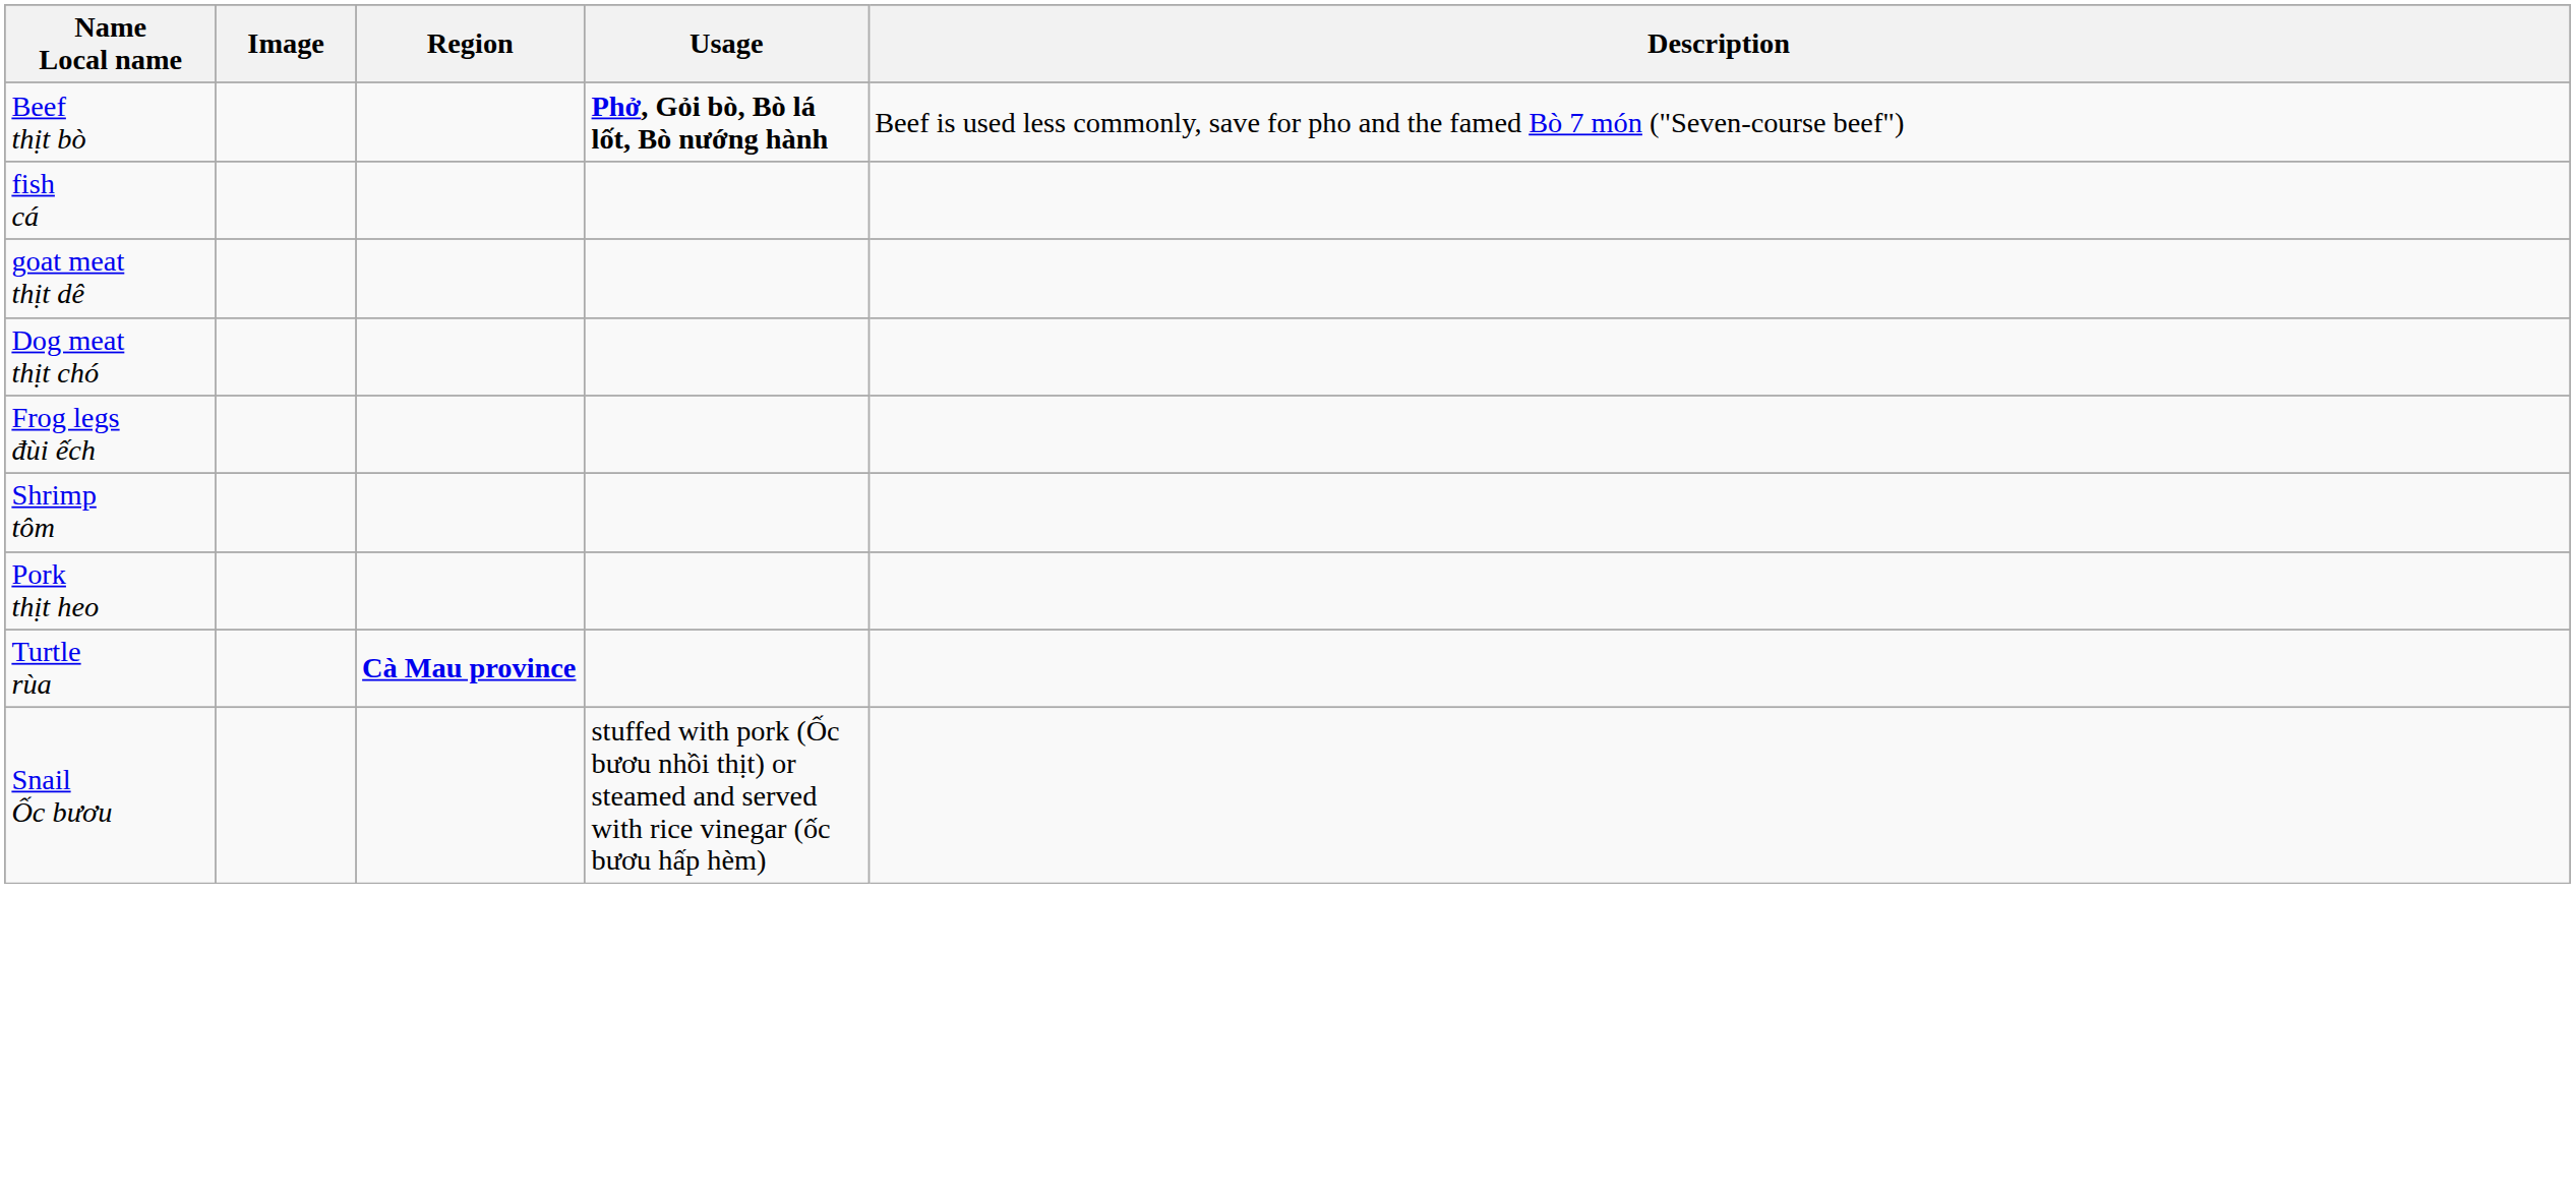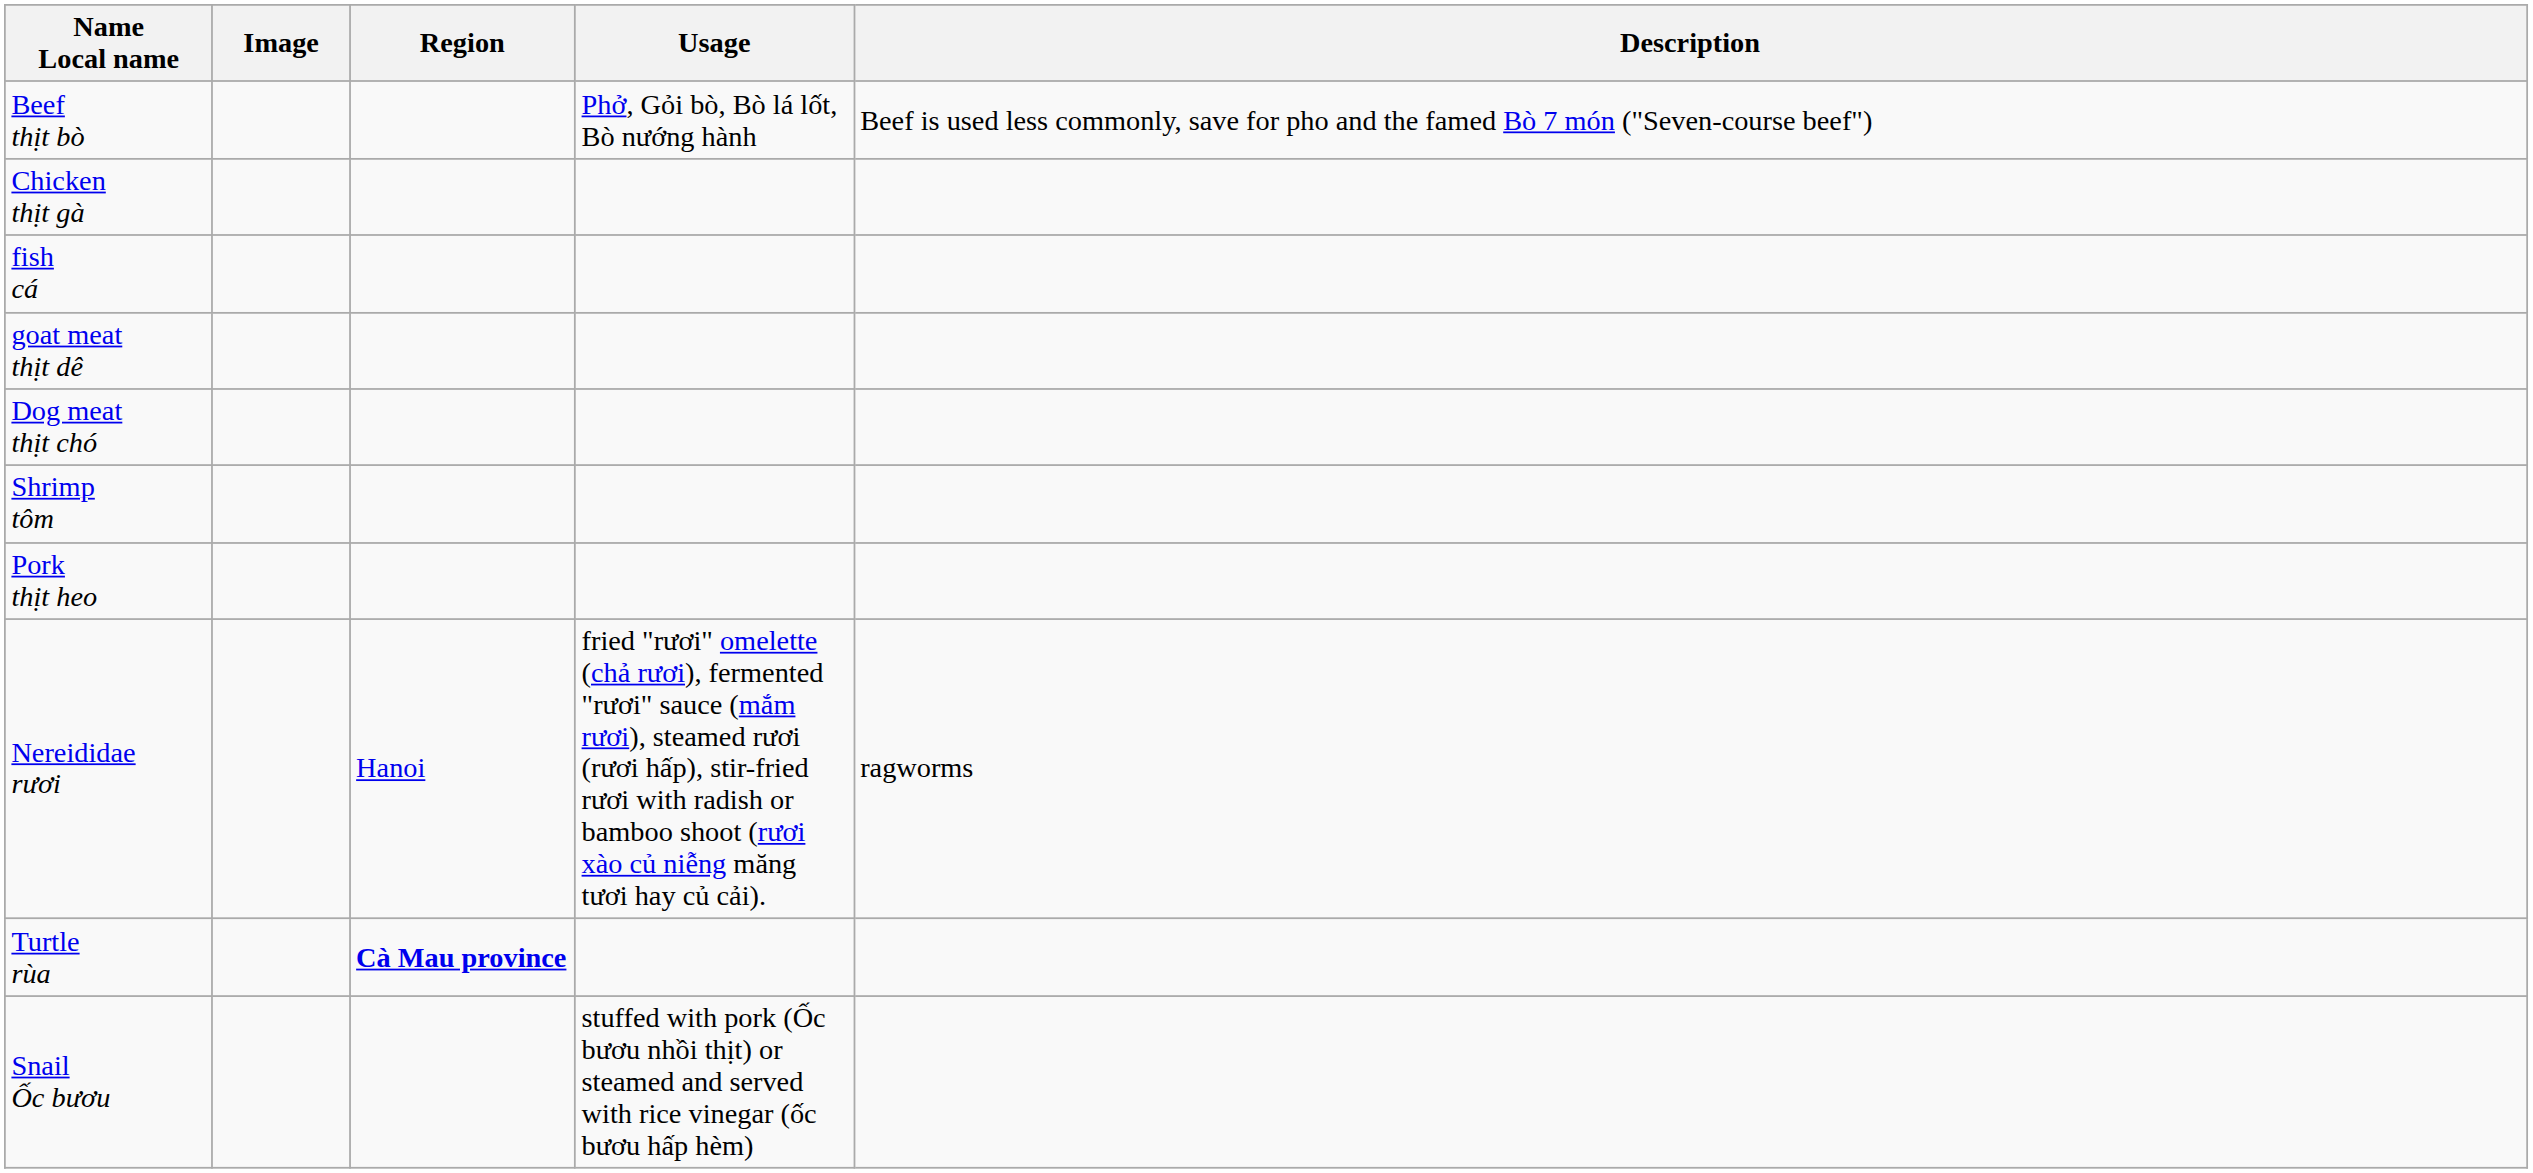Beef thịt bò | Usage: bold -> normal
+ row: Chicken thịt gà
- row: Frog legs đùi ếch
+ row: Nereididae rươi | Hanoi | fried "rươi" omelette (chả rươi), fermented "rươi" sauce (mắm rươi), steamed rươi (rươi hấp), stir-fried rươi with radish or bamboo shoot (rươi xào củ niễng măng tươi hay củ cải). | ragworms
